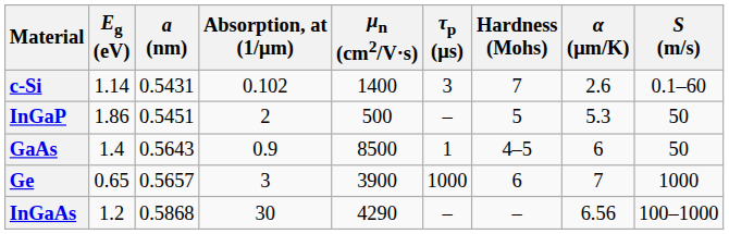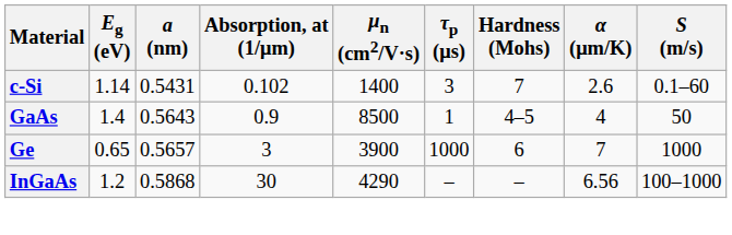- row: InGaP | 1.86 | 0.5451 | 2 | 500 | – | 5 | 5.3 | 50
GaAs | α (μm/K): 6 -> 4
